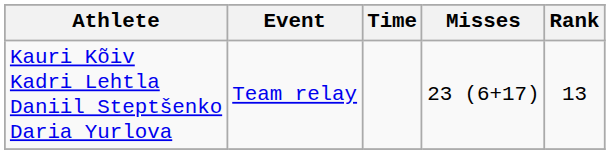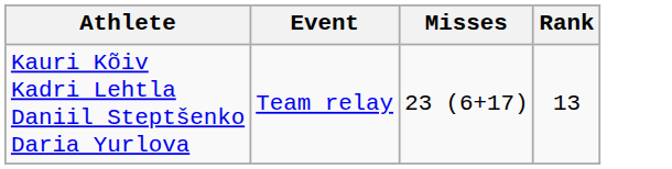- column: Time
